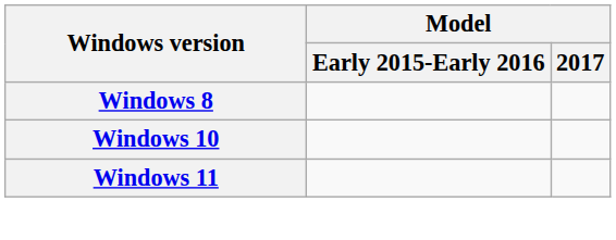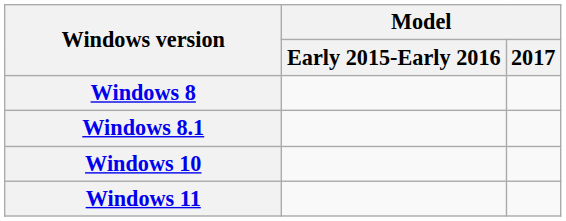+ row: Windows 8.1
